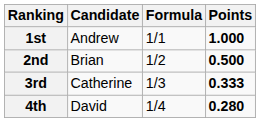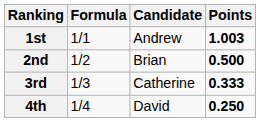columns swapped: Candidate <-> Formula
1st | Points: 1.000 -> 1.003
4th | Points: 0.280 -> 0.250
